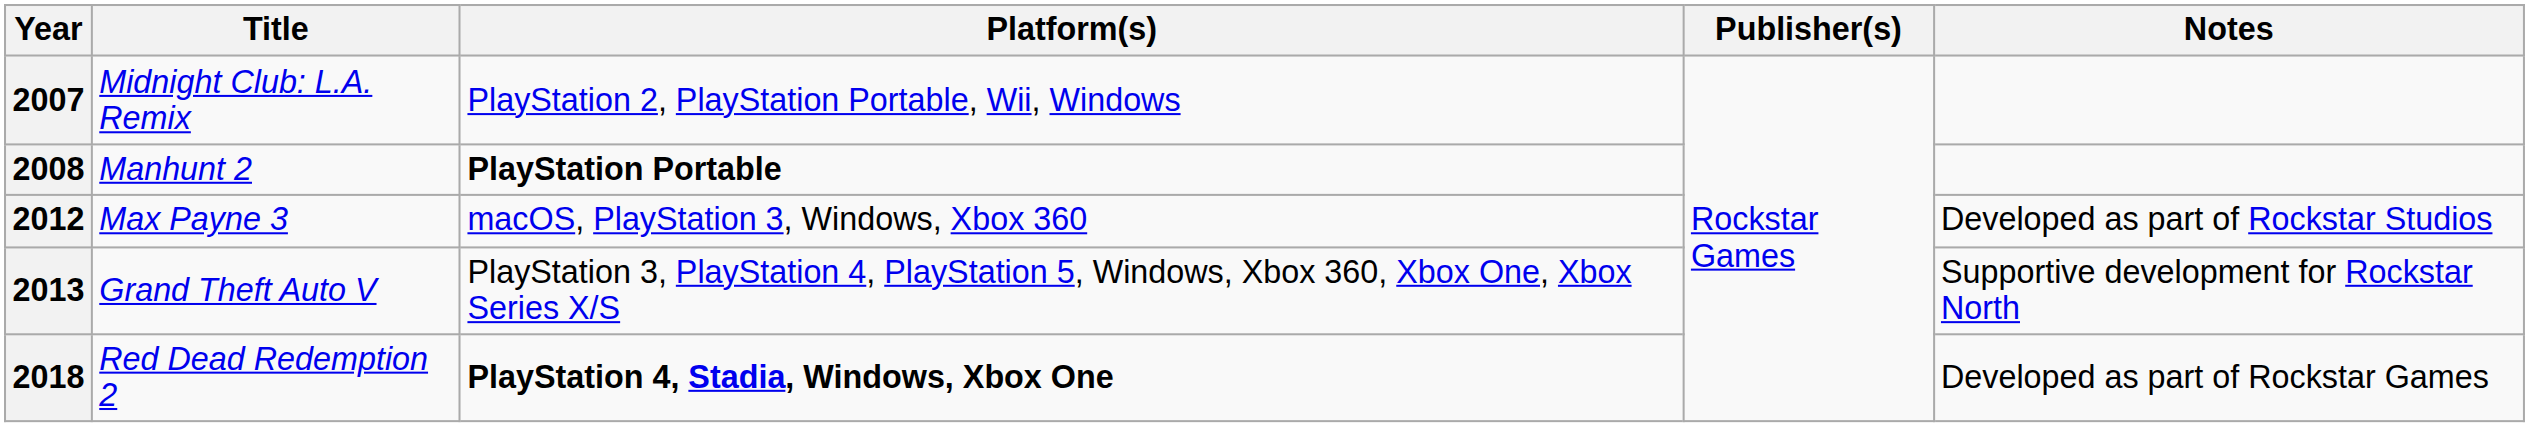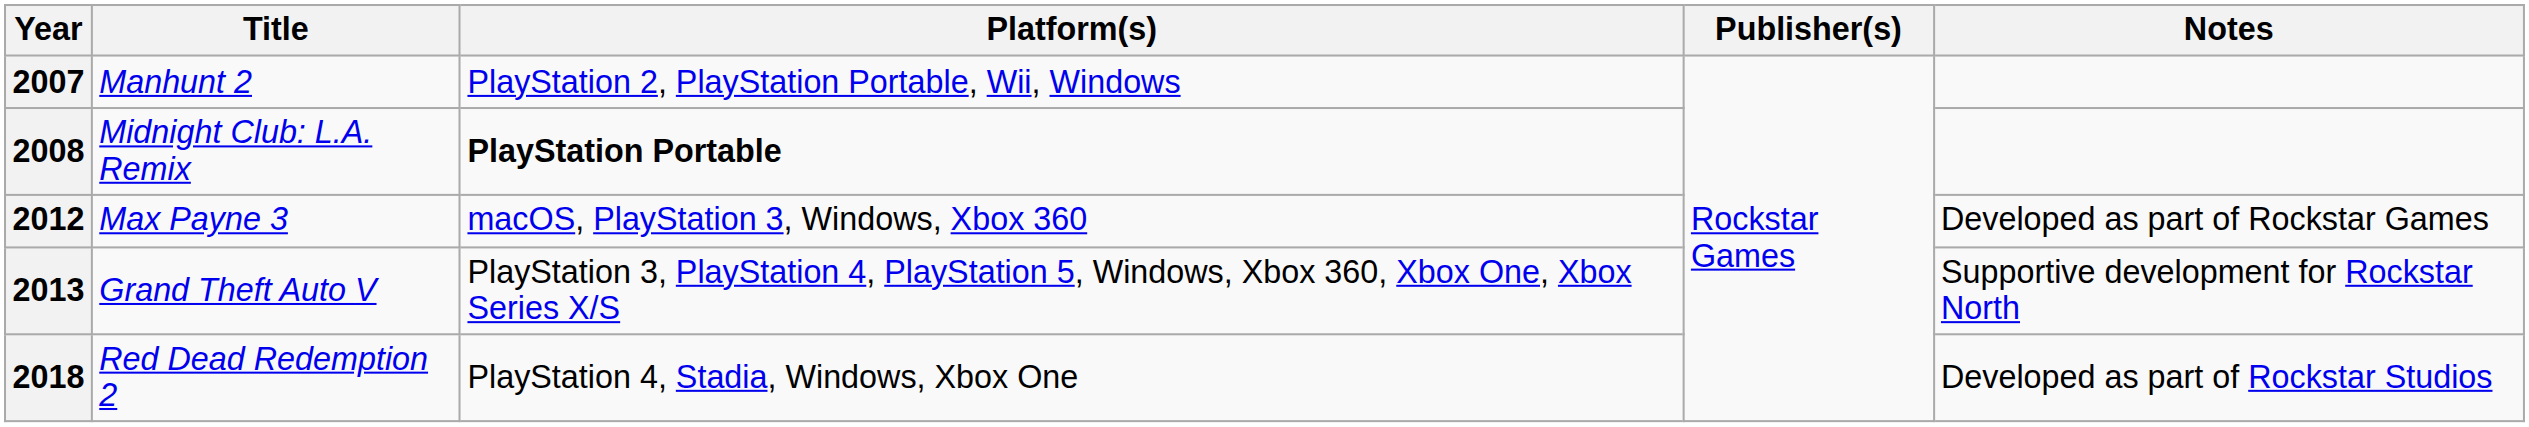2007 | Title: Midnight Club: L.A. Remix -> Manhunt 2
2008 | Title: Manhunt 2 -> Midnight Club: L.A. Remix
2012 | Notes: Developed as part of Rockstar Studios -> Developed as part of Rockstar Games
2018 | Platform(s): bold -> normal
2018 | Notes: Developed as part of Rockstar Games -> Developed as part of Rockstar Studios
